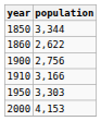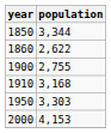1900 | population: 2,756 -> 2,755
1910 | population: 3,166 -> 3,168
